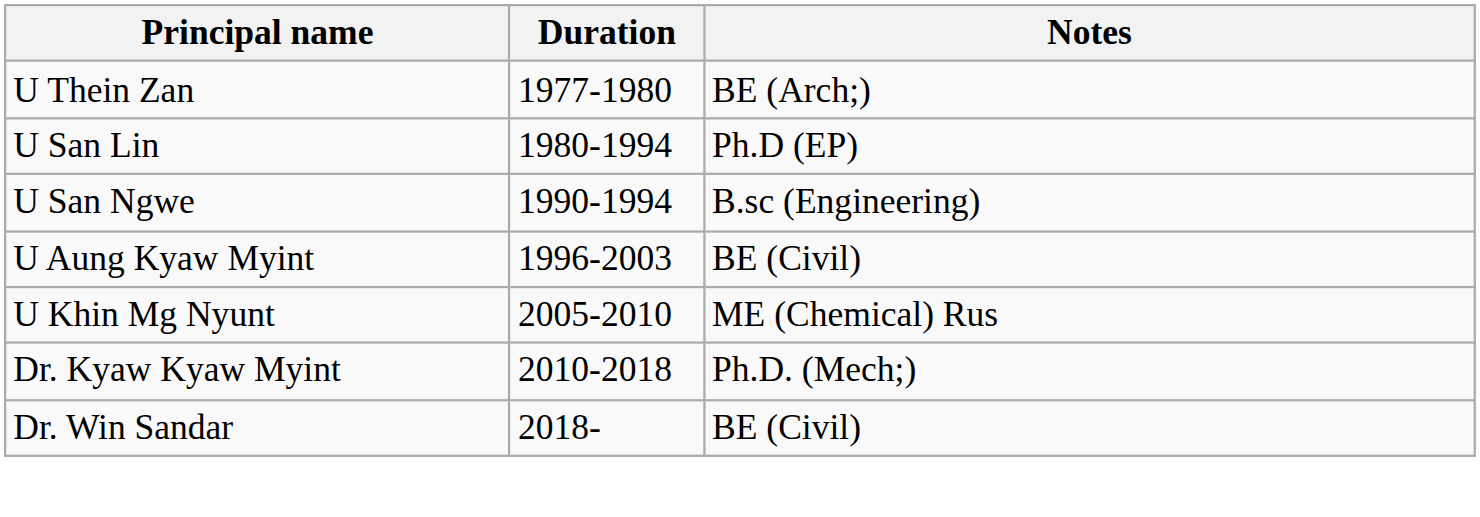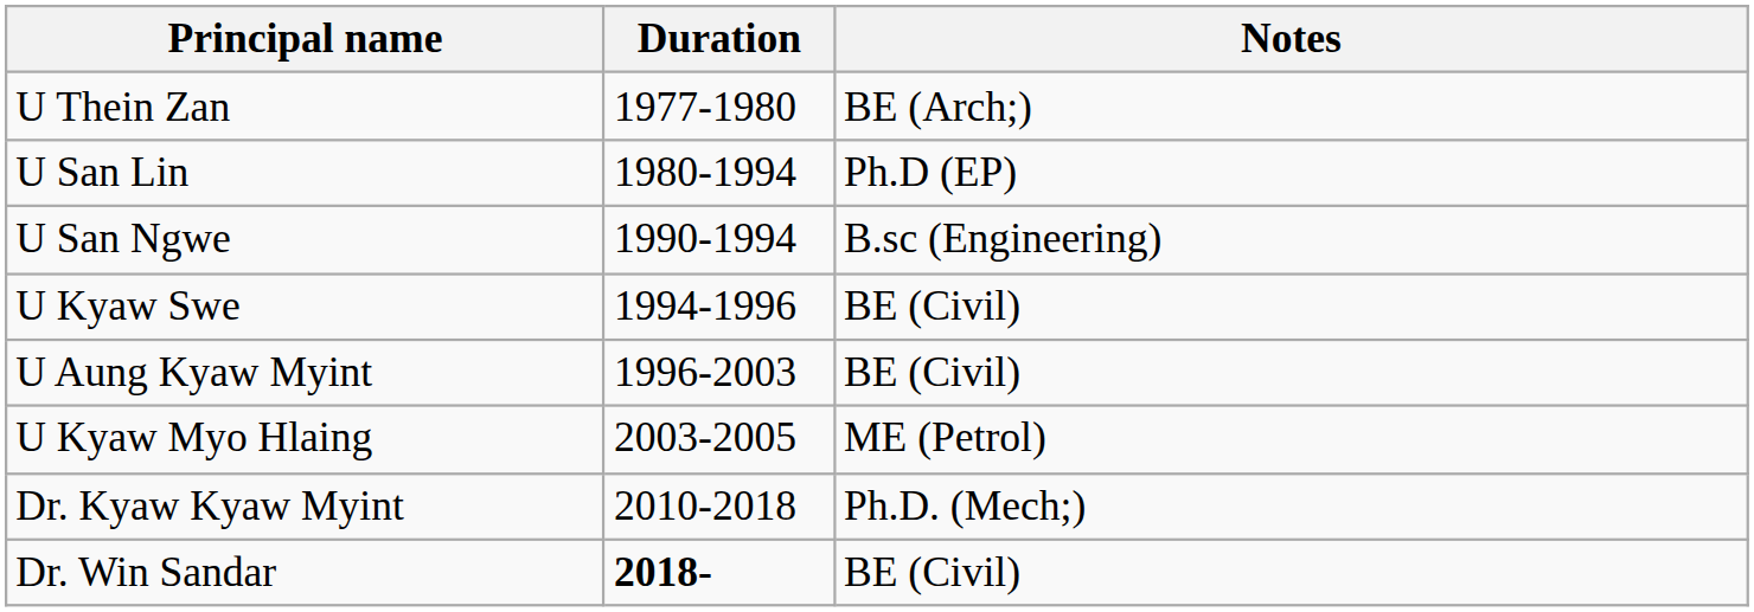+ row: U Kyaw Swe | 1994-1996 | BE (Civil)
+ row: U Kyaw Myo Hlaing | 2003-2005 | ME (Petrol)
- row: U Khin Mg Nyunt | 2005-2010 | ME (Chemical) Rus
Dr. Win Sandar | Duration: normal -> bold
